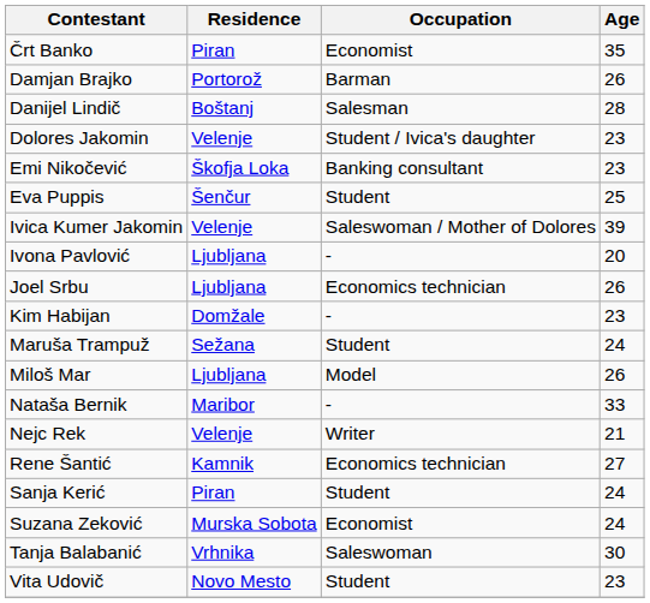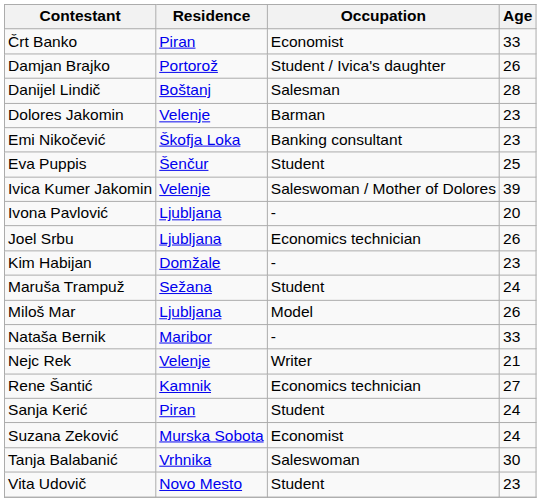Črt Banko | Age: 35 -> 33
Damjan Brajko | Occupation: Barman -> Student / Ivica's daughter
Dolores Jakomin | Occupation: Student / Ivica's daughter -> Barman
